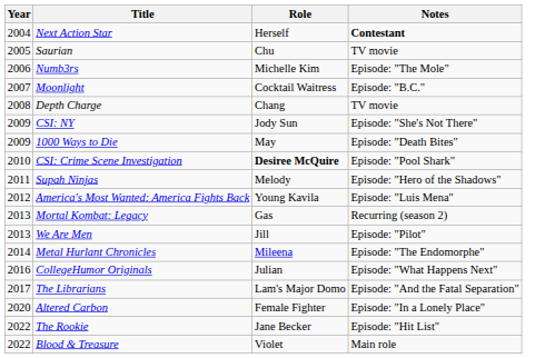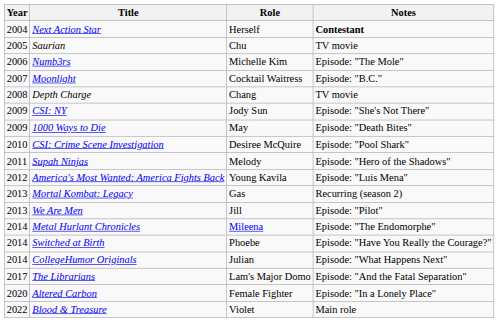CSI: Crime Scene Investigation | Role: bold -> normal
+ row: 2014 | Switched at Birth | Phoebe | Episode: "Have You Really the Courage?"
CollegeHumor Originals | Year: 2016 -> 2014
- row: 2022 | The Rookie | Jane Becker | Episode: "Hit List"
